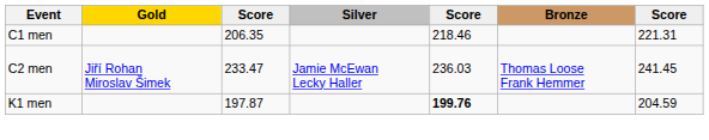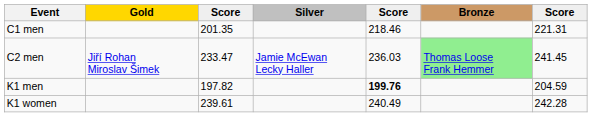C1 men | column 3: 206.35 -> 201.35
C2 men | Bronze: no background -> lightgreen background
K1 men | column 3: 197.87 -> 197.82
+ row: K1 women | 239.61 | 240.49 | 242.28
